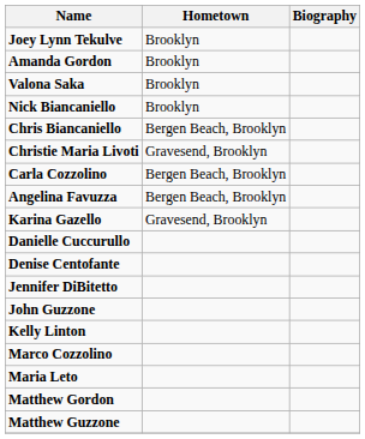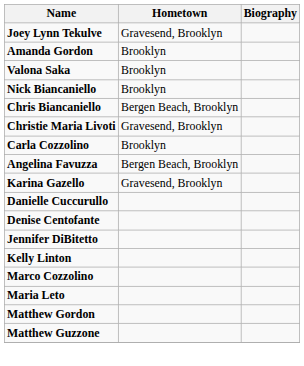Joey Lynn Tekulve | Hometown: Brooklyn -> Gravesend, Brooklyn
Carla Cozzolino | Hometown: Bergen Beach, Brooklyn -> Brooklyn
- row: John Guzzone
